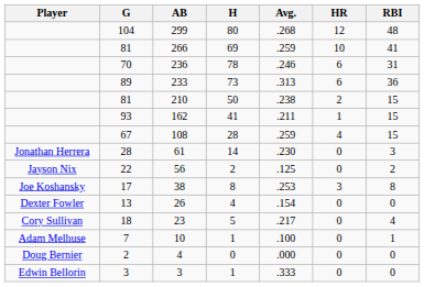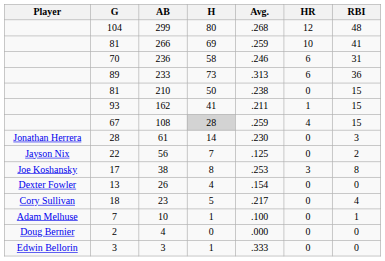236 | H: 78 -> 58
210 | HR: 2 -> 0
108 | H: no background -> lightgrey background
56 | H: 2 -> 7
